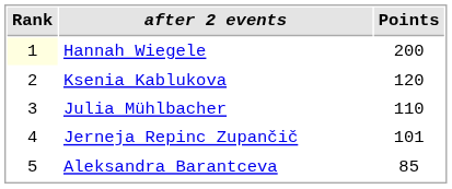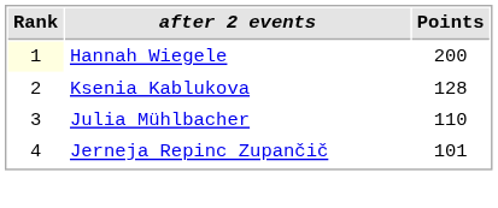Ksenia Kablukova | Points: 120 -> 128
- row: 5 | Aleksandra Barantceva | 85
